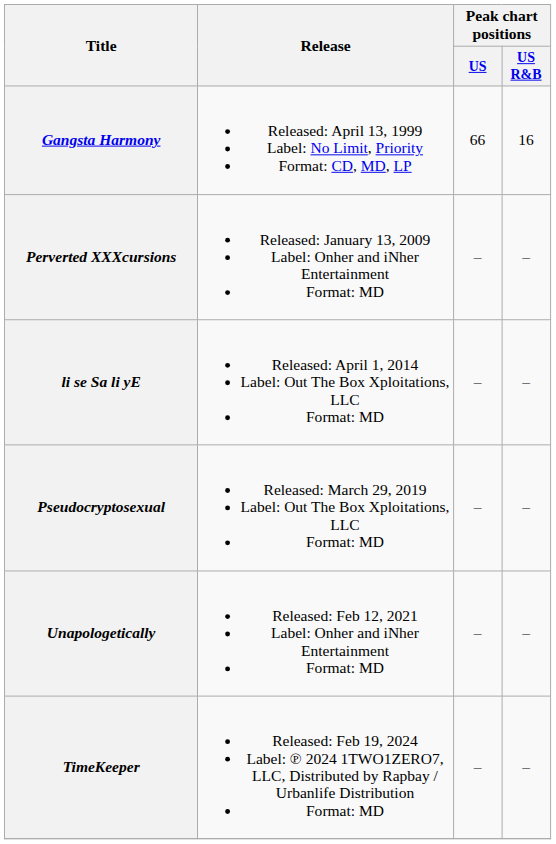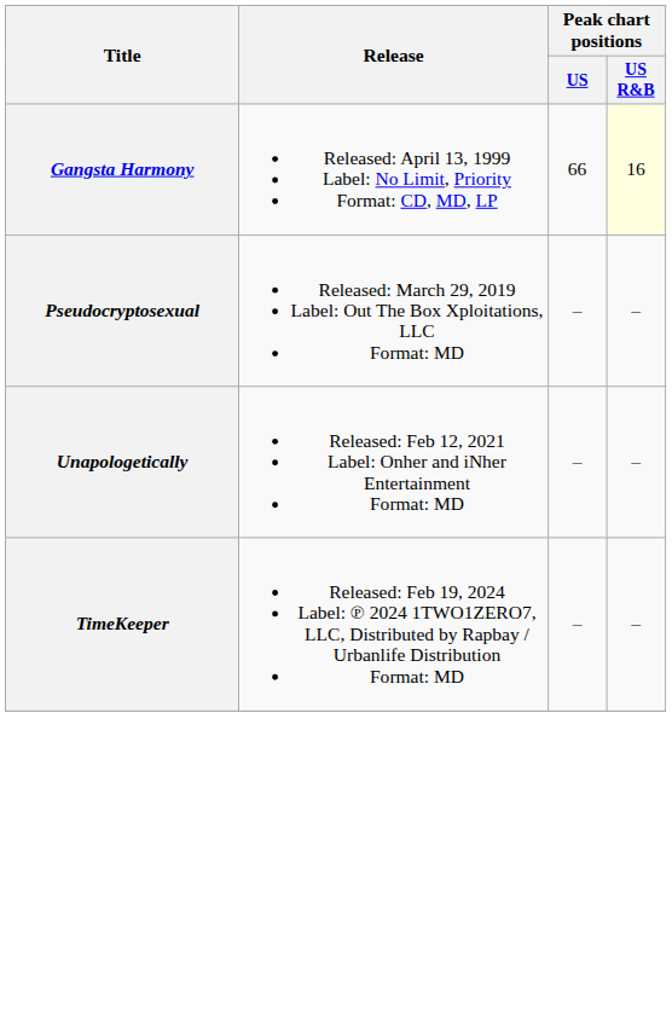Gangsta Harmony | Peak chart positions / US R&B: no background -> lightyellow background
- row: Perverted XXXcursions | Released: January 13, 2009 Label: Onher and iNher Entertainment Format: MD | – | –
- row: li se Sa li yE | Released: April 1, 2014 Label: Out The Box Xploitations, LLC Format: MD | – | –
